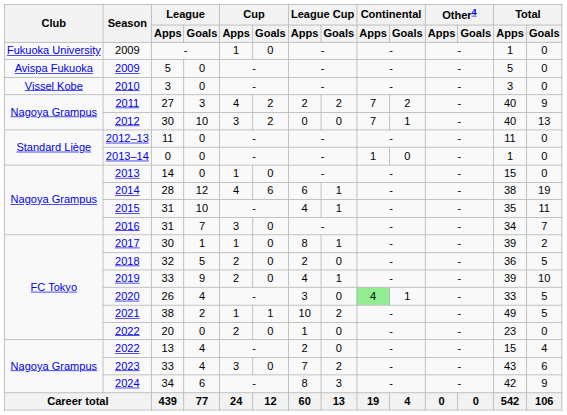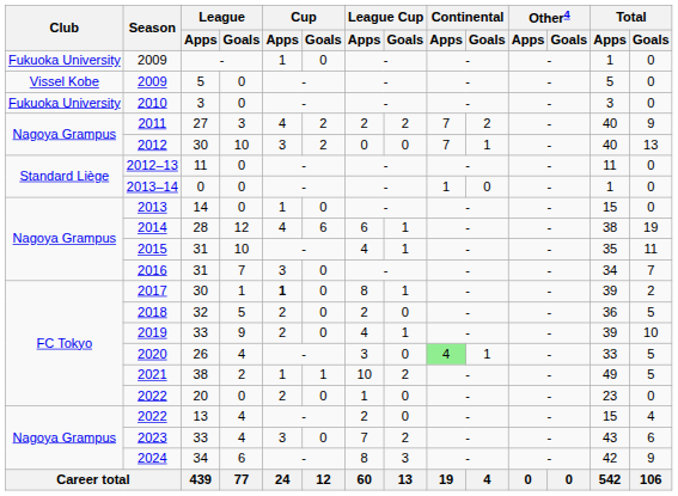2009 / 5 | Club: Avispa Fukuoka -> Vissel Kobe
2010 | Club: Vissel Kobe -> Fukuoka University
2017 | Cup / Apps: normal -> bold
